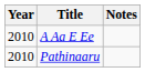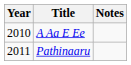Pathinaaru | Year: 2010 -> 2011
